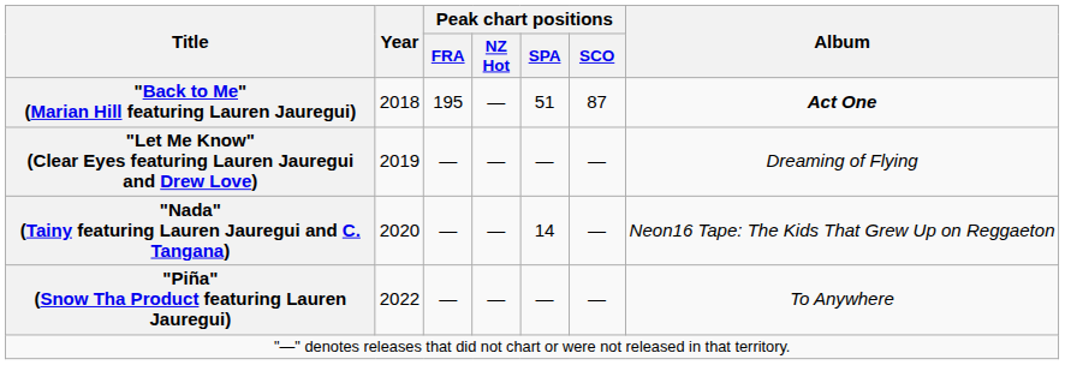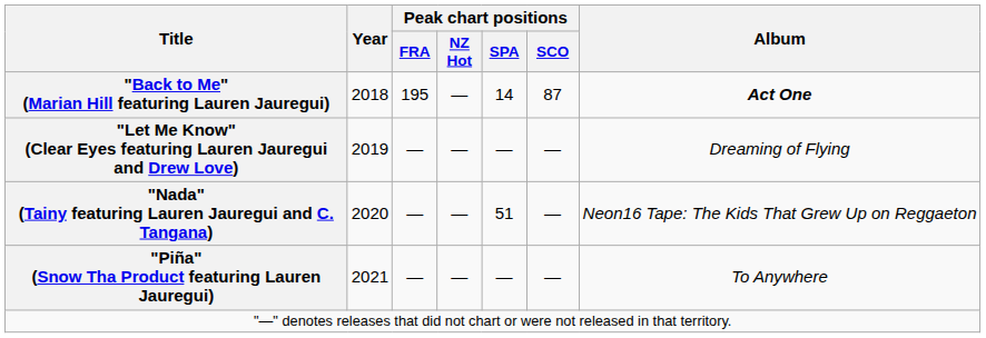"Back to Me" (Marian Hill featuring Lauren Jauregui) | Peak chart positions / SPA: 51 -> 14
"Nada" (Tainy featuring Lauren Jauregui and C. Tangana) | Peak chart positions / SPA: 14 -> 51
"Piña" (Snow Tha Product featuring Lauren Jauregui) | Year: 2022 -> 2021
